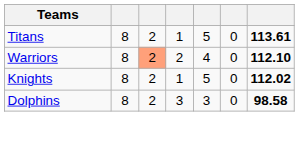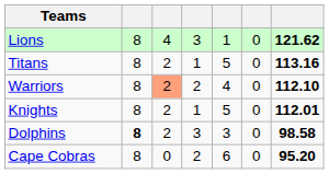+ row: Lions | 8 | 4 | 3 | 1 | 0 | 121.62
Titans | column 7: 113.61 -> 113.16
Knights | column 7: 112.02 -> 112.01
Dolphins | column 2: normal -> bold
+ row: Cape Cobras | 8 | 0 | 2 | 6 | 0 | 95.20
